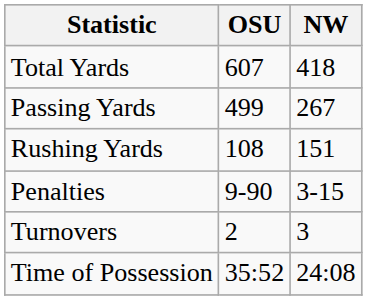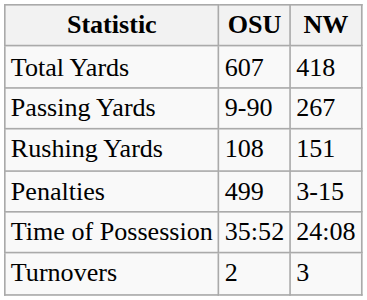Passing Yards | OSU: 499 -> 9-90
Penalties | OSU: 9-90 -> 499
rows swapped: Turnovers <-> Time of Possession
